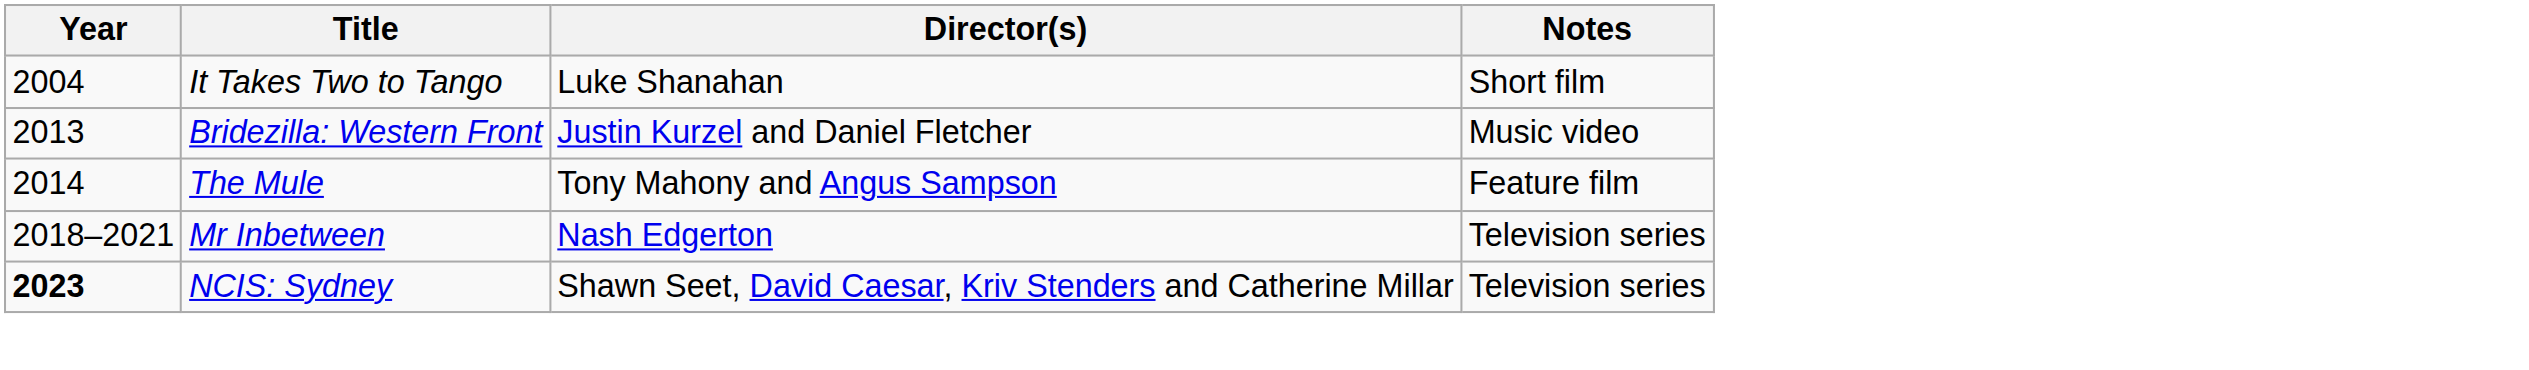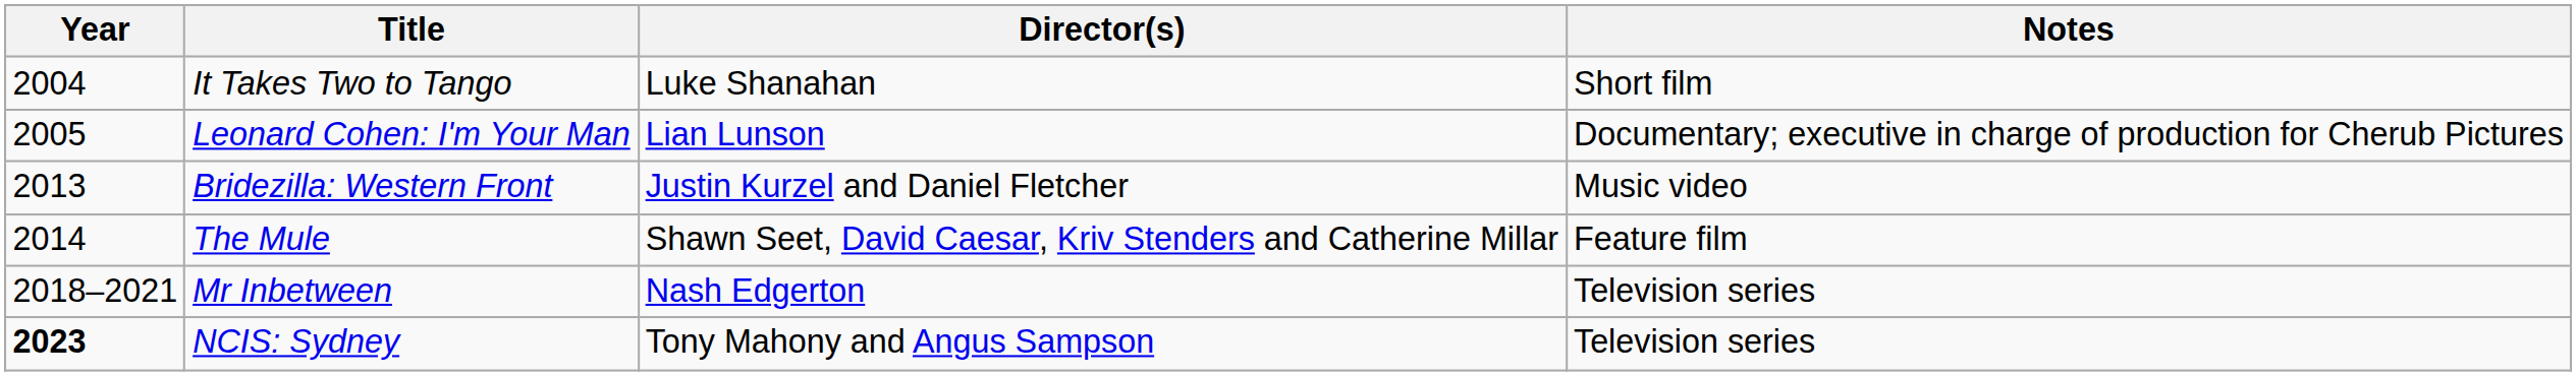+ row: 2005 | Leonard Cohen: I'm Your Man | Lian Lunson | Documentary; executive in charge of production for Cherub Pictures
The Mule | Director(s): Tony Mahony and Angus Sampson -> Shawn Seet, David Caesar, Kriv Stenders and Catherine Millar
NCIS: Sydney | Director(s): Shawn Seet, David Caesar, Kriv Stenders and Catherine Millar -> Tony Mahony and Angus Sampson
